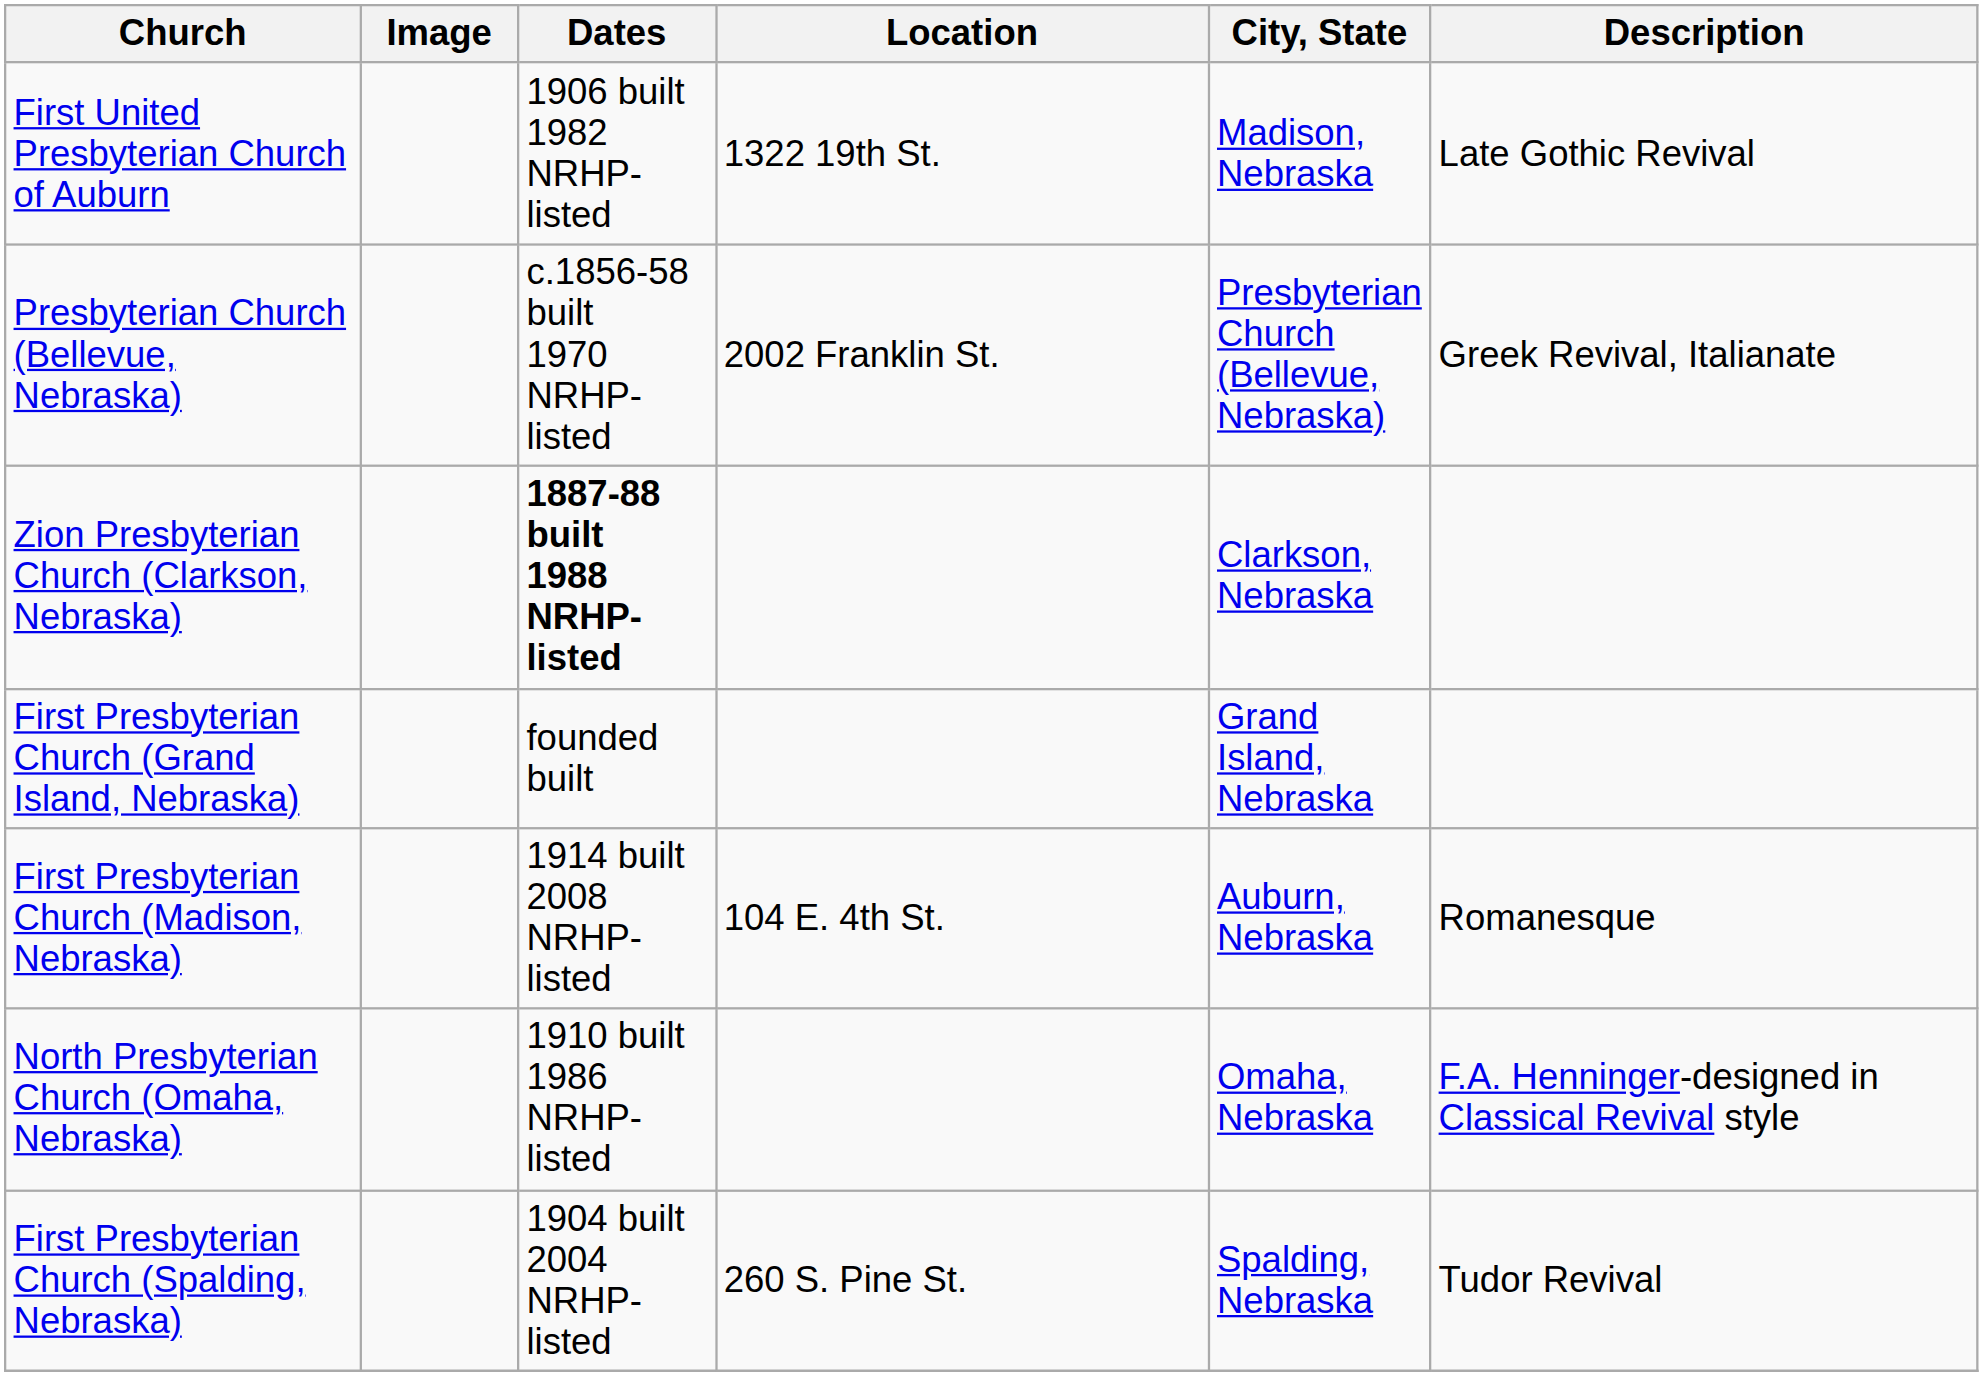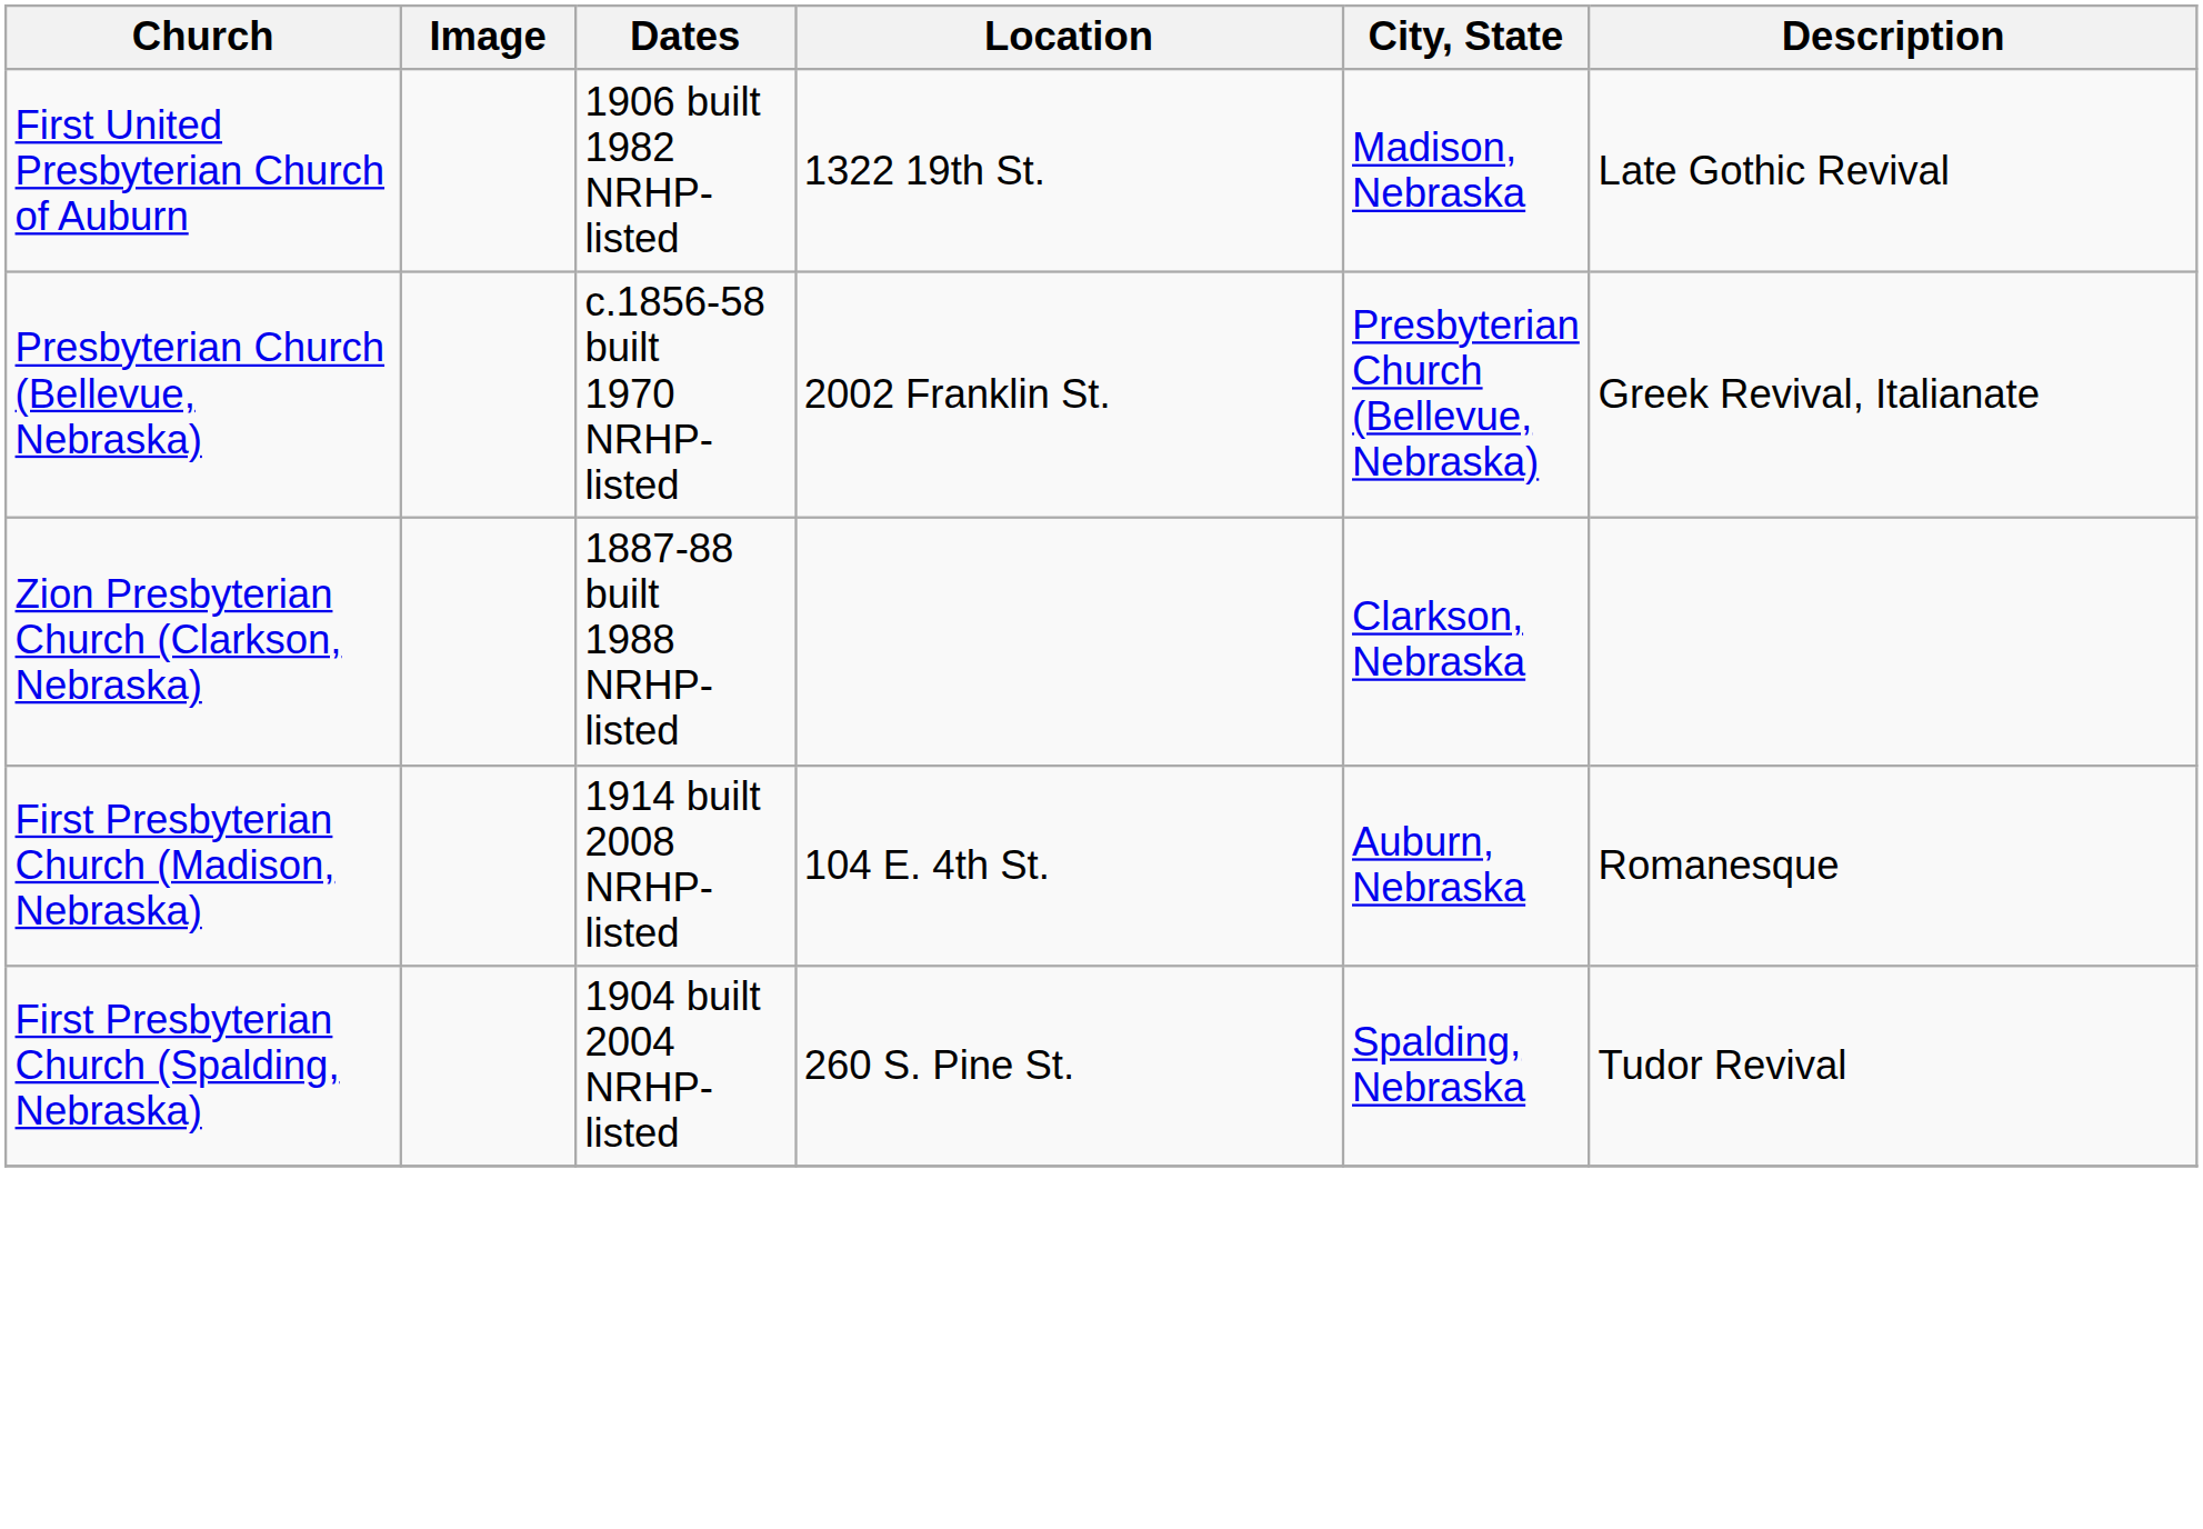Zion Presbyterian Church (Clarkson, Nebraska) | Dates: bold -> normal
- row: First Presbyterian Church (Grand Island, Nebraska) | founded built | Grand Island, Nebraska
- row: North Presbyterian Church (Omaha, Nebraska) | 1910 built 1986 NRHP-listed | Omaha, Nebraska | F.A. Henninger-designed in Classical Revival style
